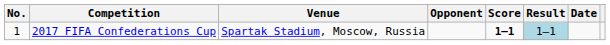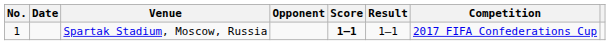columns swapped: Date <-> Competition
Spartak Stadium, Moscow, Russia | Result: lightblue background -> no background
